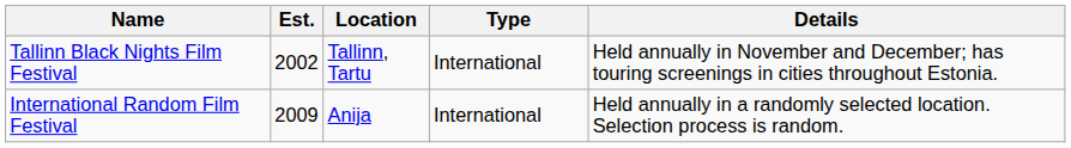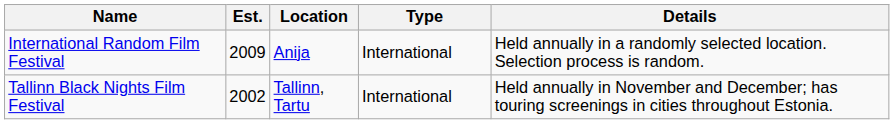rows swapped: Tallinn Black Nights Film Festival <-> International Random Film Festival
